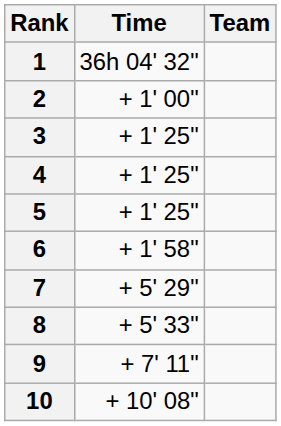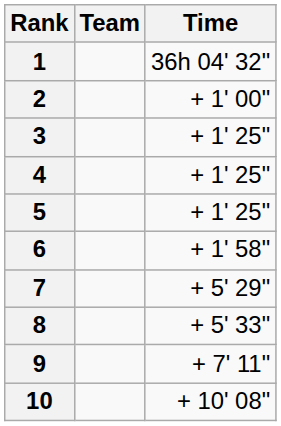columns swapped: Team <-> Time
